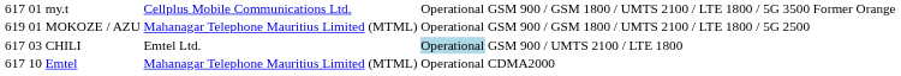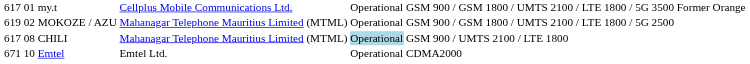MOKOZE / AZU | column 2: 01 -> 02
CHILI | column 2: 03 -> 08
CHILI | column 4: Emtel Ltd. -> Mahanagar Telephone Mauritius Limited (MTML)
Emtel | column 1: 617 -> 671
Emtel | column 4: Mahanagar Telephone Mauritius Limited (MTML) -> Emtel Ltd.
